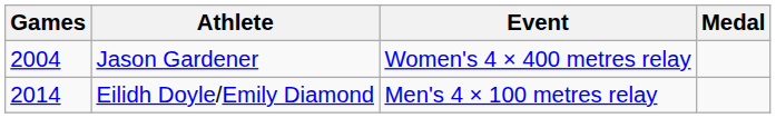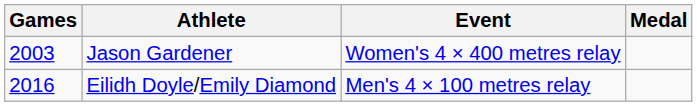Jason Gardener | Games: 2004 -> 2003
Eilidh Doyle/Emily Diamond | Games: 2014 -> 2016
